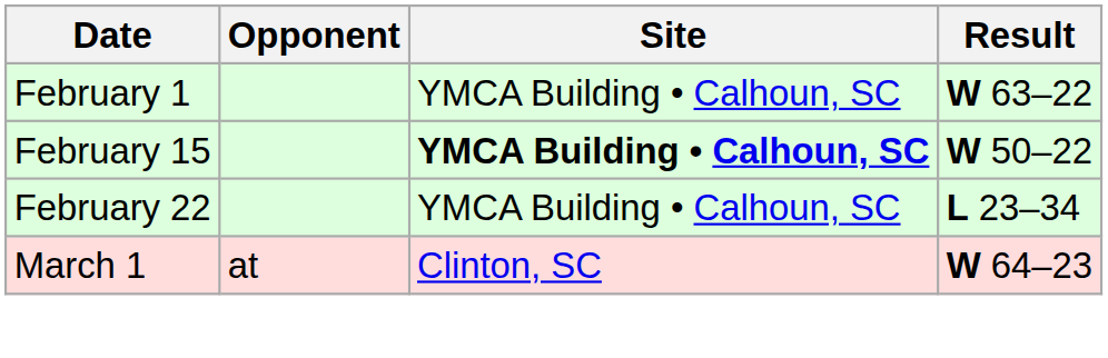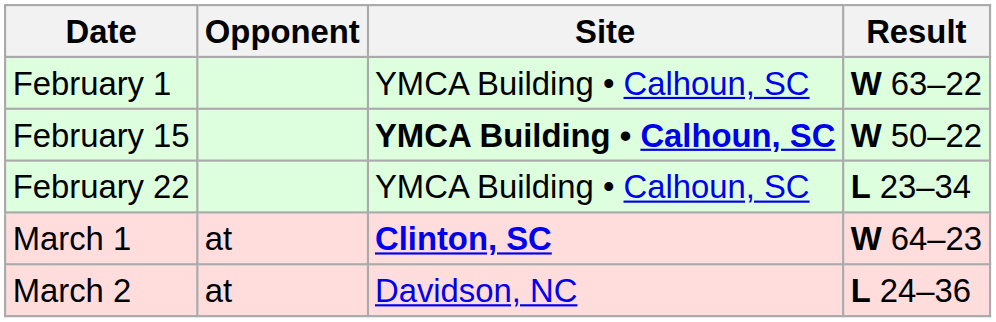March 1 | Site: normal -> bold
+ row: March 2 | at | Davidson, NC | L 24–36
